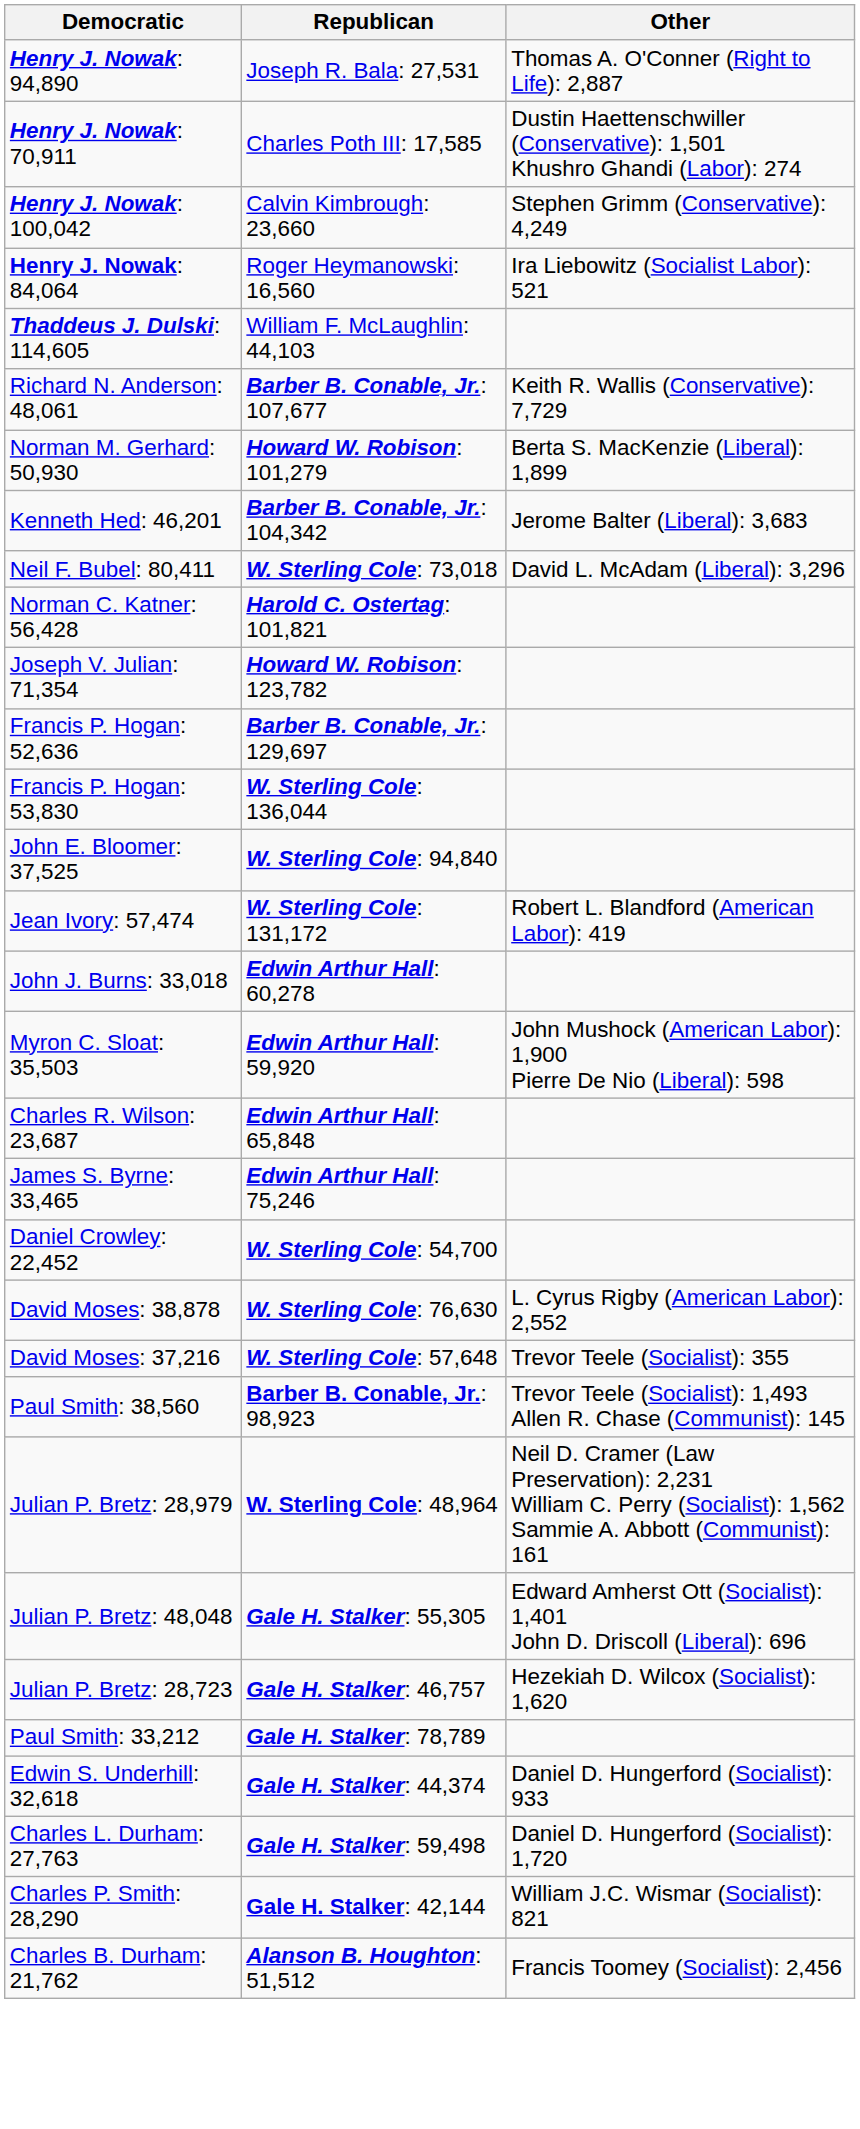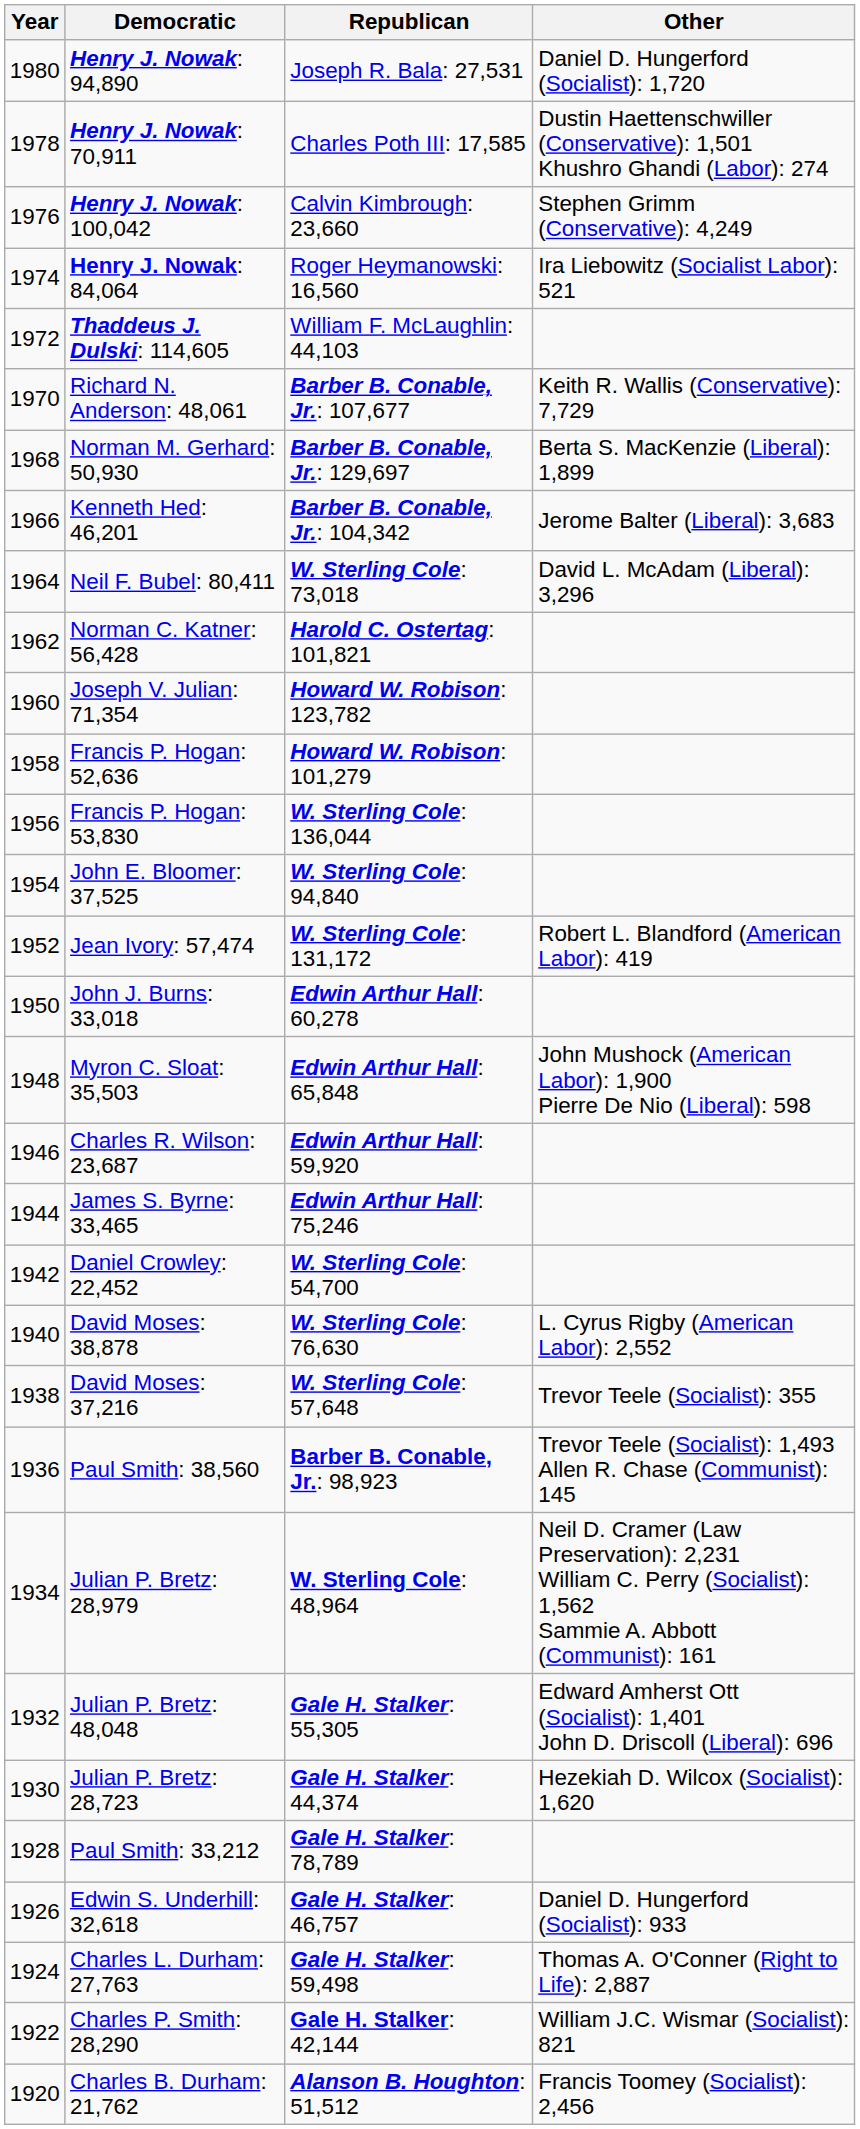+ column: Year | 1980 | 1978 | 1976 | 1974 | 1972 | 1970 | 1968 | 1966 | 1964 | 1962 | 1960 | 1958 | 1956 | 1954 | 1952 | 1950 | 1948 | 1946 | 1944 | 1942 | 1940 | 1938 | 1936 | 1934 | 1932 | 1930 | 1928 | 1926 | 1924 | 1922 | 1920
Henry J. Nowak: 94,890 | Other: Thomas A. O'Conner (Right to Life): 2,887 -> Daniel D. Hungerford (Socialist): 1,720
Norman M. Gerhard: 50,930 | Republican: Howard W. Robison: 101,279 -> Barber B. Conable, Jr.: 129,697
Francis P. Hogan: 52,636 | Republican: Barber B. Conable, Jr.: 129,697 -> Howard W. Robison: 101,279
Myron C. Sloat: 35,503 | Republican: Edwin Arthur Hall: 59,920 -> Edwin Arthur Hall: 65,848
Charles R. Wilson: 23,687 | Republican: Edwin Arthur Hall: 65,848 -> Edwin Arthur Hall: 59,920
Julian P. Bretz: 28,723 | Republican: Gale H. Stalker: 46,757 -> Gale H. Stalker: 44,374
Edwin S. Underhill: 32,618 | Republican: Gale H. Stalker: 44,374 -> Gale H. Stalker: 46,757
Charles L. Durham: 27,763 | Other: Daniel D. Hungerford (Socialist): 1,720 -> Thomas A. O'Conner (Right to Life): 2,887
